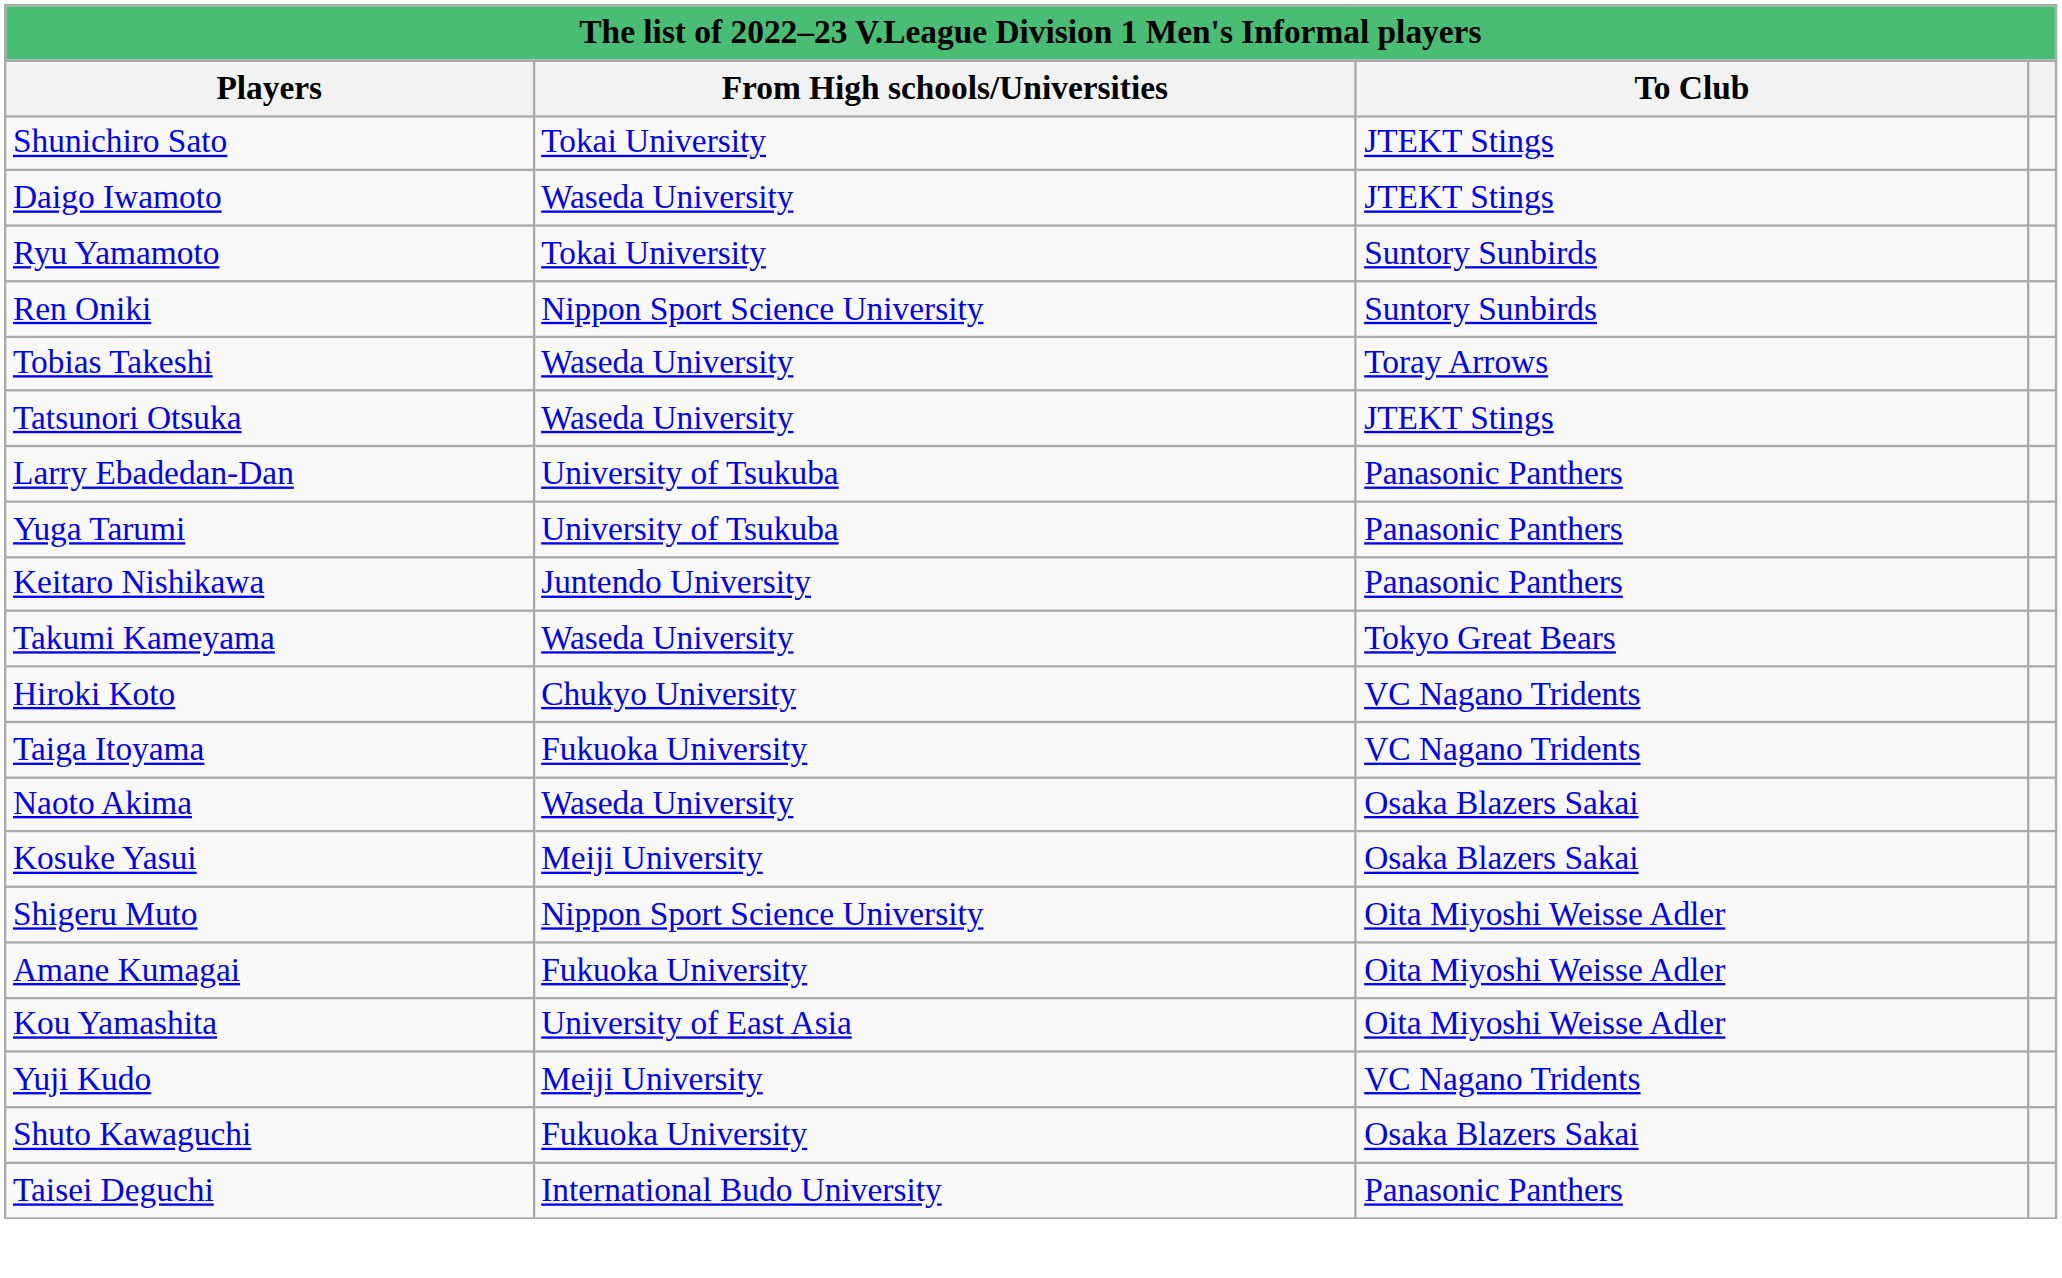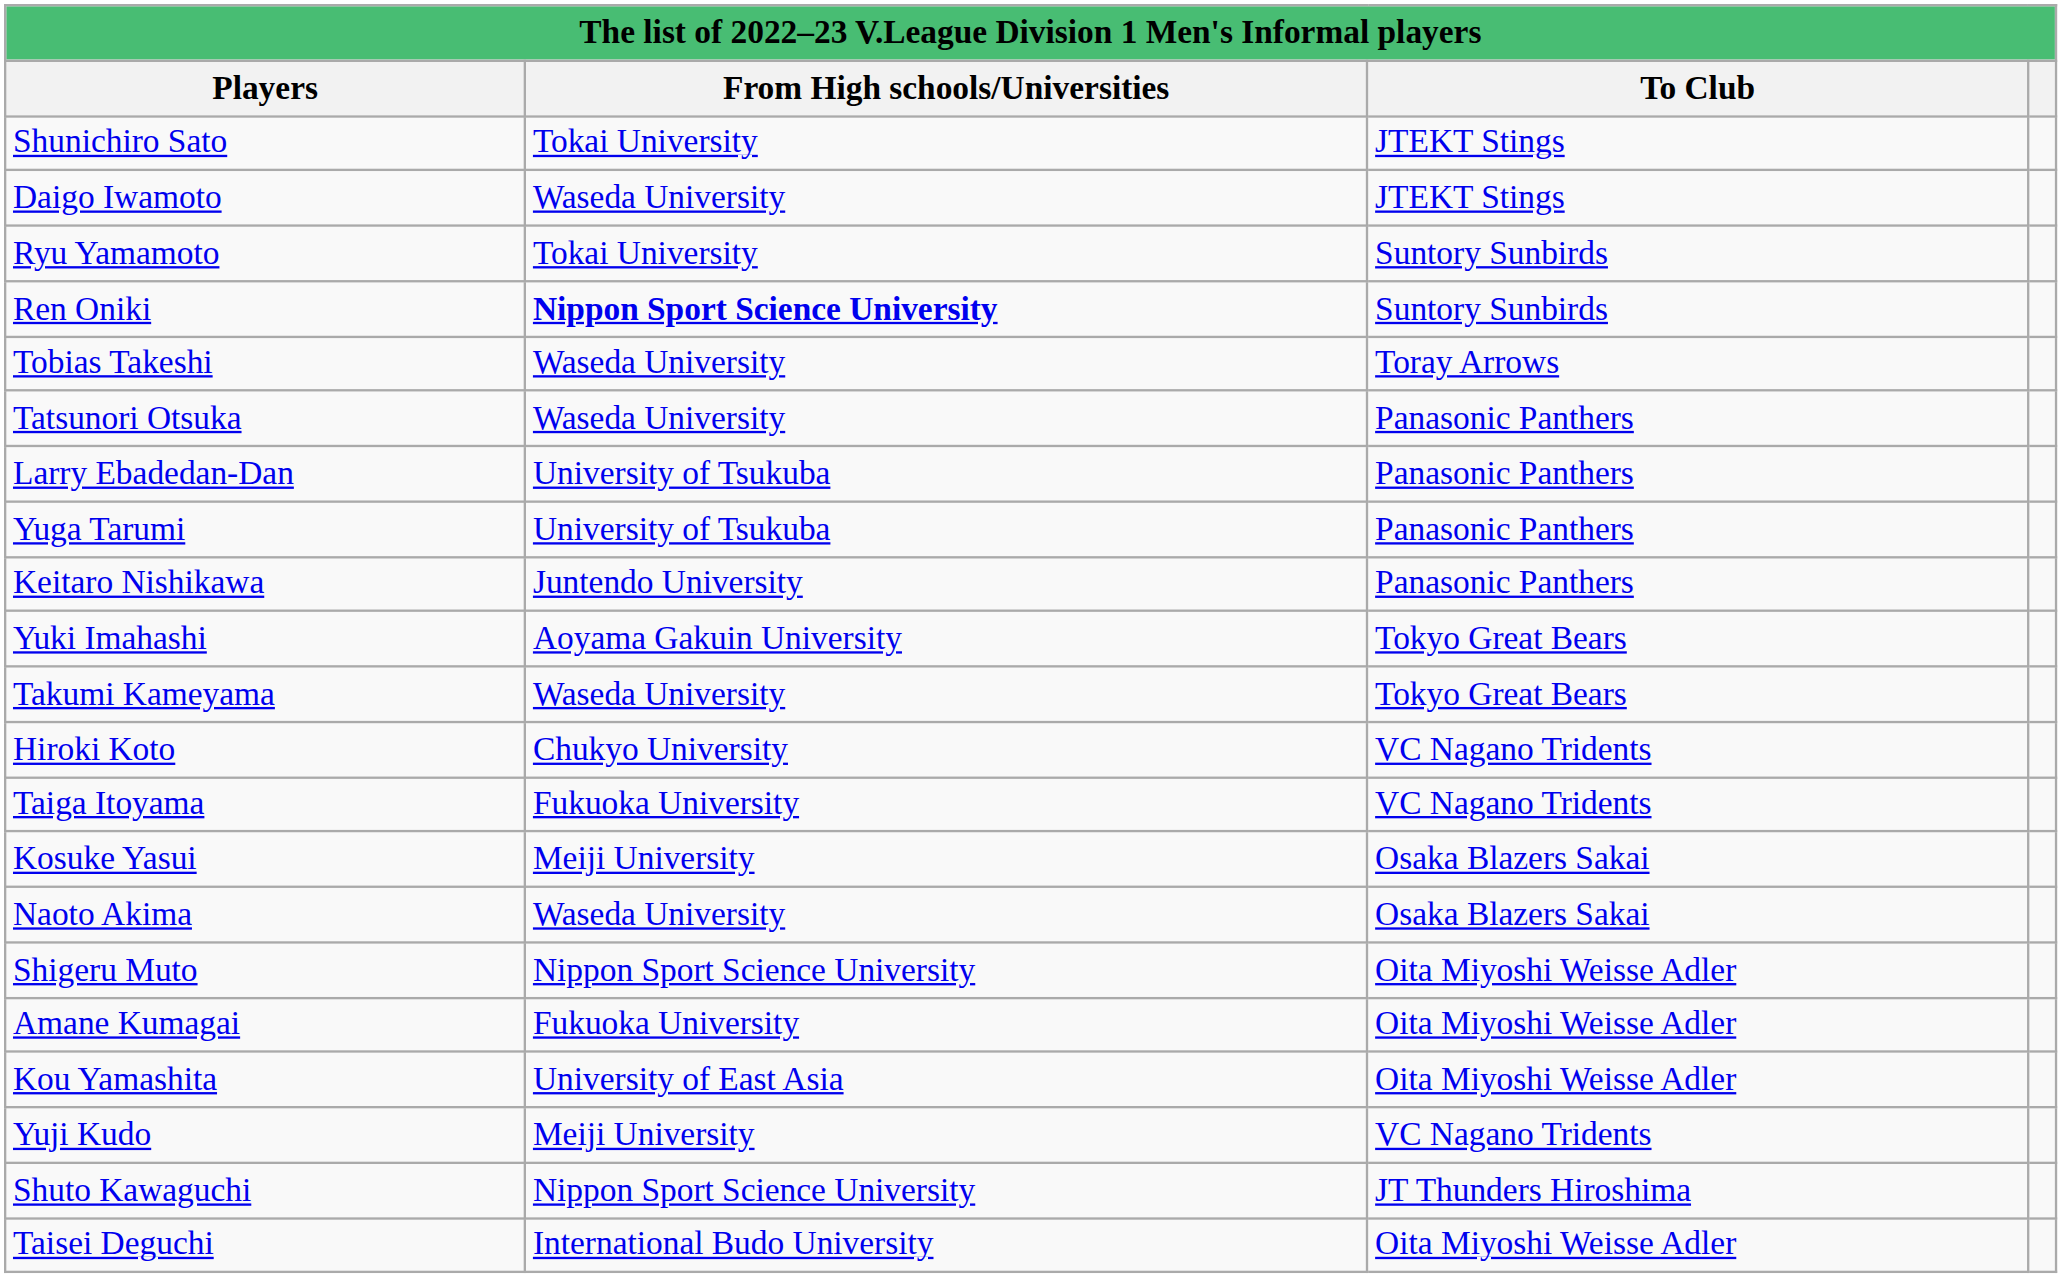Ren Oniki | From High schools/Universities: normal -> bold
Tatsunori Otsuka | To Club: JTEKT Stings -> Panasonic Panthers
+ row: Yuki Imahashi | Aoyama Gakuin University | Tokyo Great Bears
rows swapped: Kosuke Yasui <-> Naoto Akima
Shuto Kawaguchi | From High schools/Universities: Fukuoka University -> Nippon Sport Science University
Shuto Kawaguchi | To Club: Osaka Blazers Sakai -> JT Thunders Hiroshima
Taisei Deguchi | To Club: Panasonic Panthers -> Oita Miyoshi Weisse Adler
